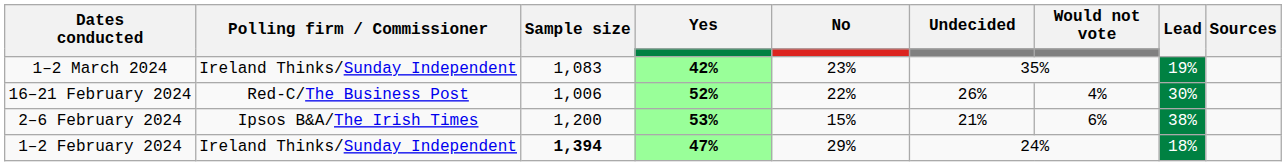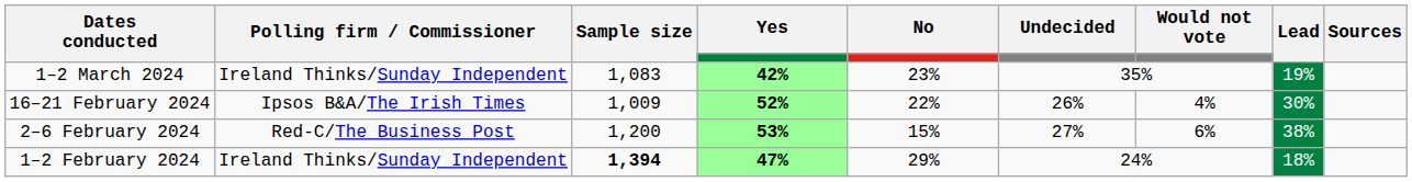16–21 February 2024 | Polling firm / Commissioner: Red-C/The Business Post -> Ipsos B&A/The Irish Times
16–21 February 2024 | Sample size: 1,006 -> 1,009
2–6 February 2024 | Polling firm / Commissioner: Ipsos B&A/The Irish Times -> Red-C/The Business Post
2–6 February 2024 | Undecided: 21% -> 27%
